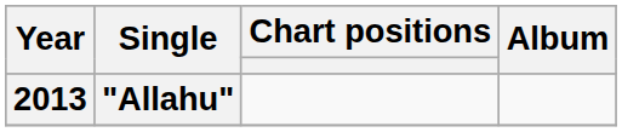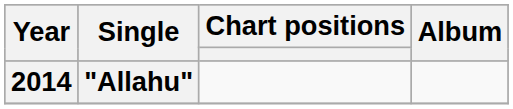"Allahu" | Year: 2013 -> 2014
